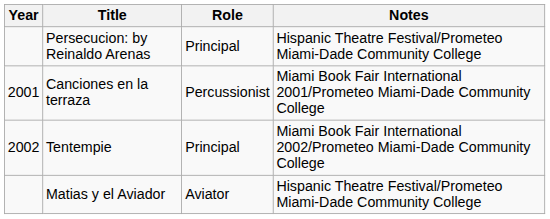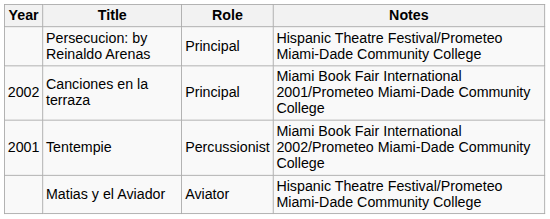Canciones en la terraza | Year: 2001 -> 2002
Canciones en la terraza | Role: Percussionist -> Principal
Tentempie | Year: 2002 -> 2001
Tentempie | Role: Principal -> Percussionist
